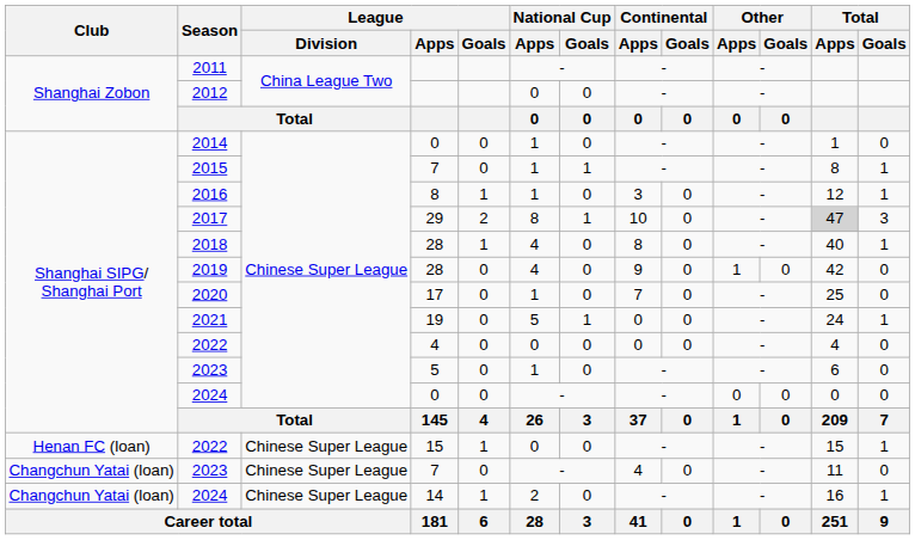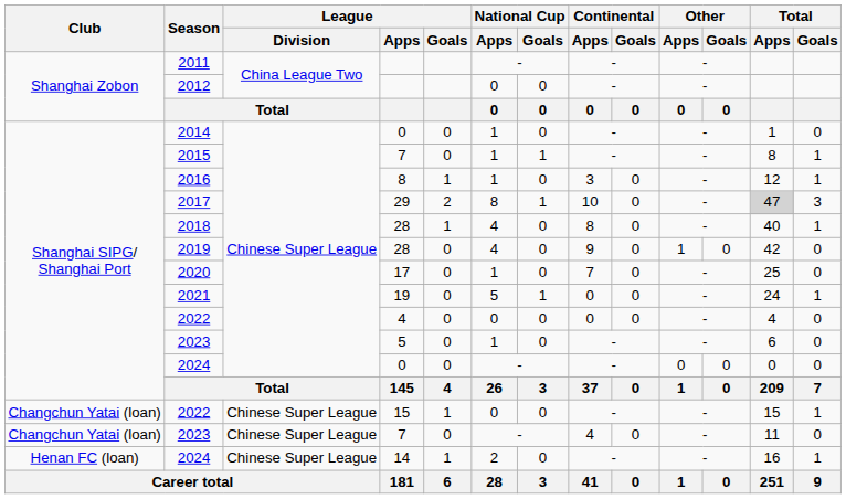2022 / 15 | Club: Henan FC (loan) -> Changchun Yatai (loan)
2024 / 14 | Club: Changchun Yatai (loan) -> Henan FC (loan)
